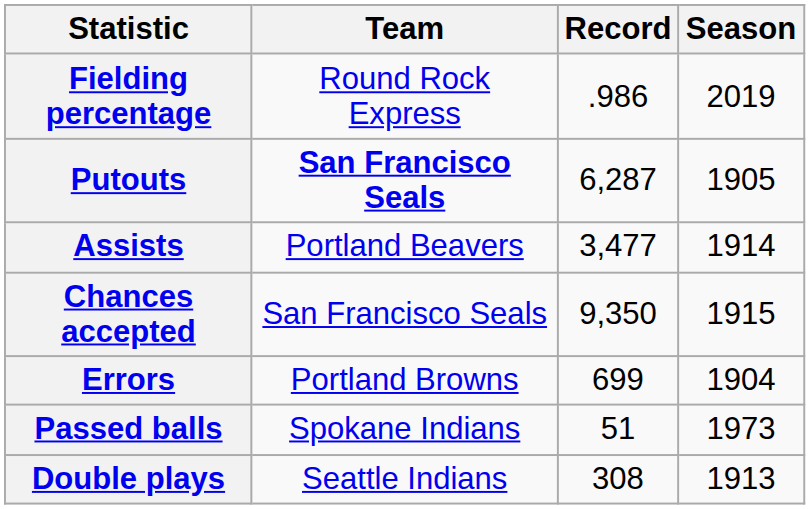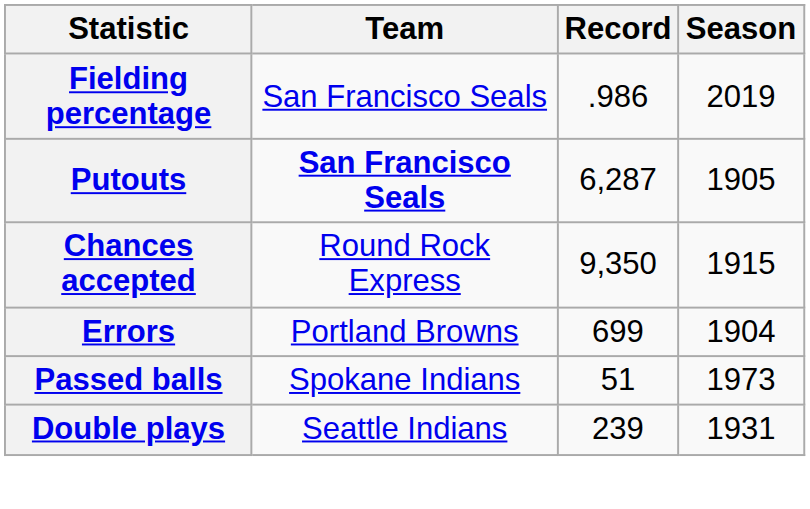Fielding percentage | Team: Round Rock Express -> San Francisco Seals
- row: Assists | Portland Beavers | 3,477 | 1914
Chances accepted | Team: San Francisco Seals -> Round Rock Express
Double plays | Record: 308 -> 239
Double plays | Season: 1913 -> 1931
